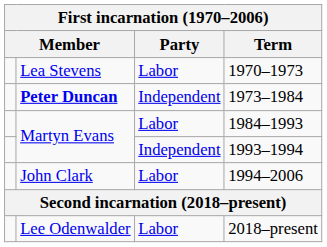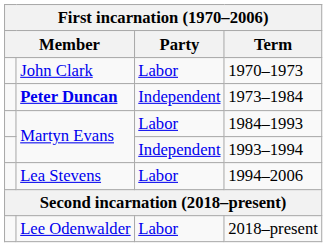1970–1973 | column 2: Lea Stevens -> John Clark
1994–2006 | column 2: John Clark -> Lea Stevens
